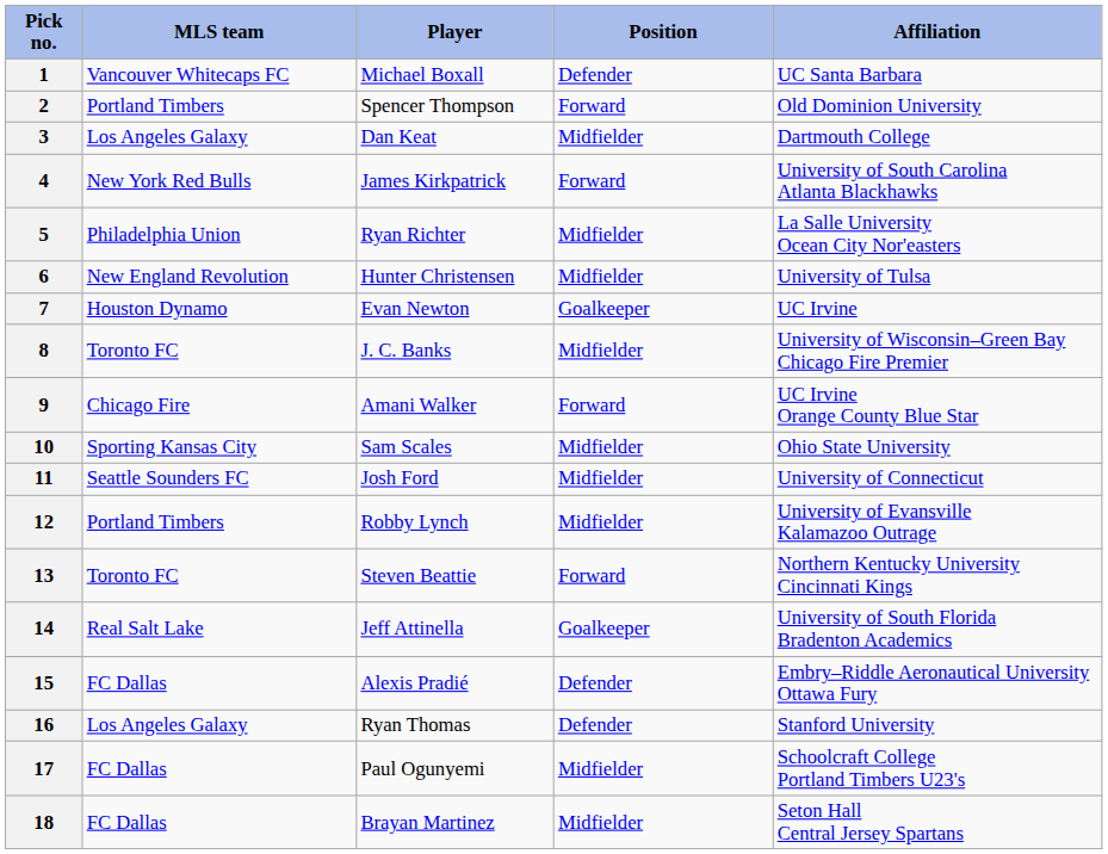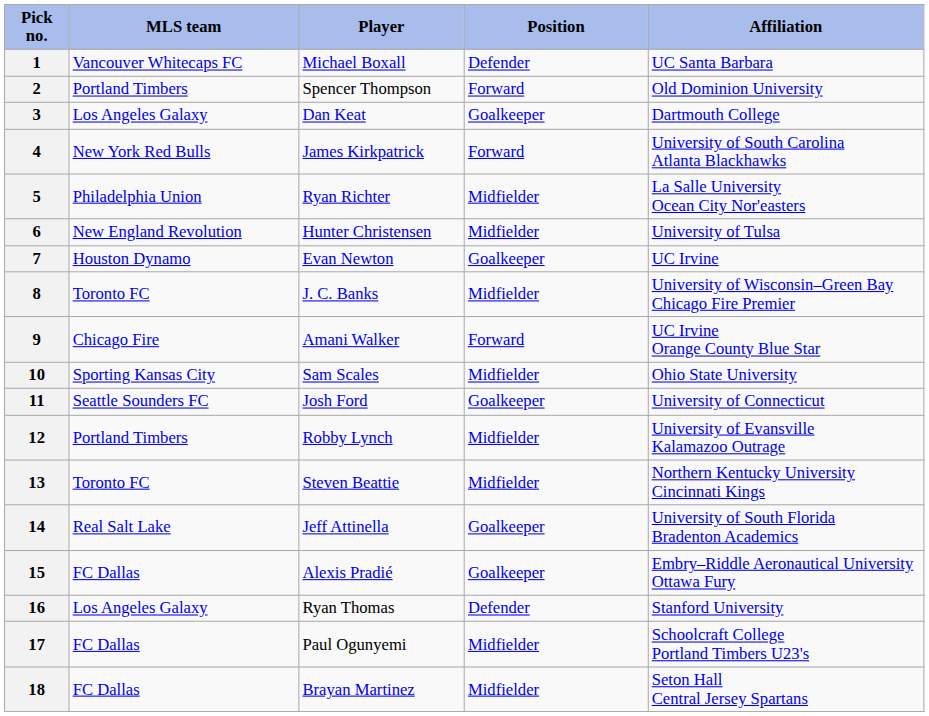3 | Position: Midfielder -> Goalkeeper
11 | Position: Midfielder -> Goalkeeper
13 | Position: Forward -> Midfielder
15 | Position: Defender -> Goalkeeper
